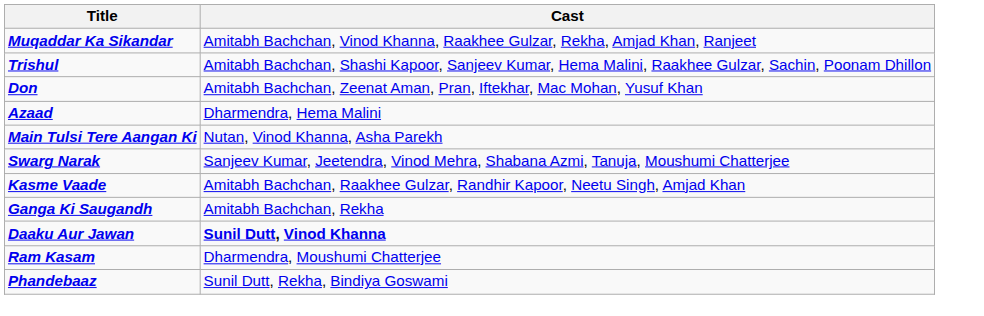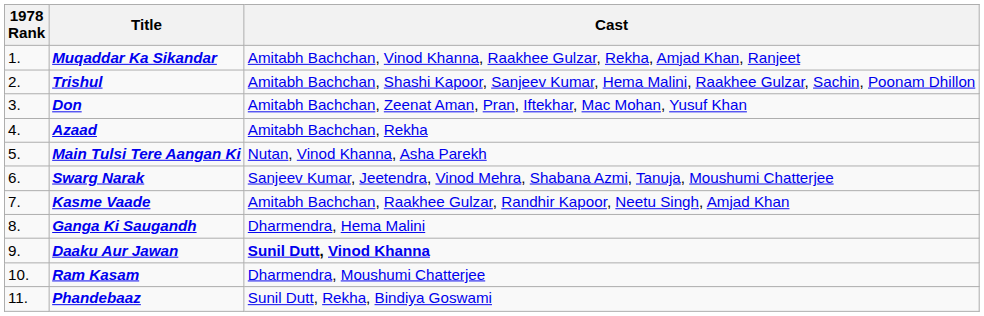+ column: 1978 Rank | 1. | 2. | 3. | 4. | 5. | 6. | 7. | 8. | 9. | 10. | 11.
Azaad | Cast: Dharmendra, Hema Malini -> Amitabh Bachchan, Rekha
Ganga Ki Saugandh | Cast: Amitabh Bachchan, Rekha -> Dharmendra, Hema Malini
